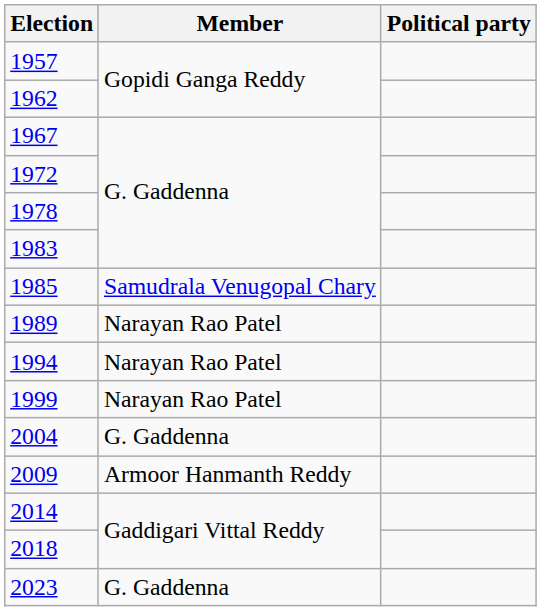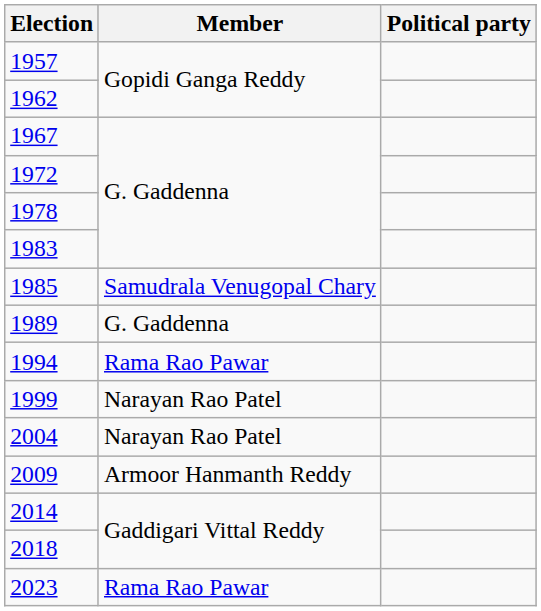1989 | Member: Narayan Rao Patel -> G. Gaddenna
1994 | Member: Narayan Rao Patel -> Rama Rao Pawar
2004 | Member: G. Gaddenna -> Narayan Rao Patel
2023 | Member: G. Gaddenna -> Rama Rao Pawar
